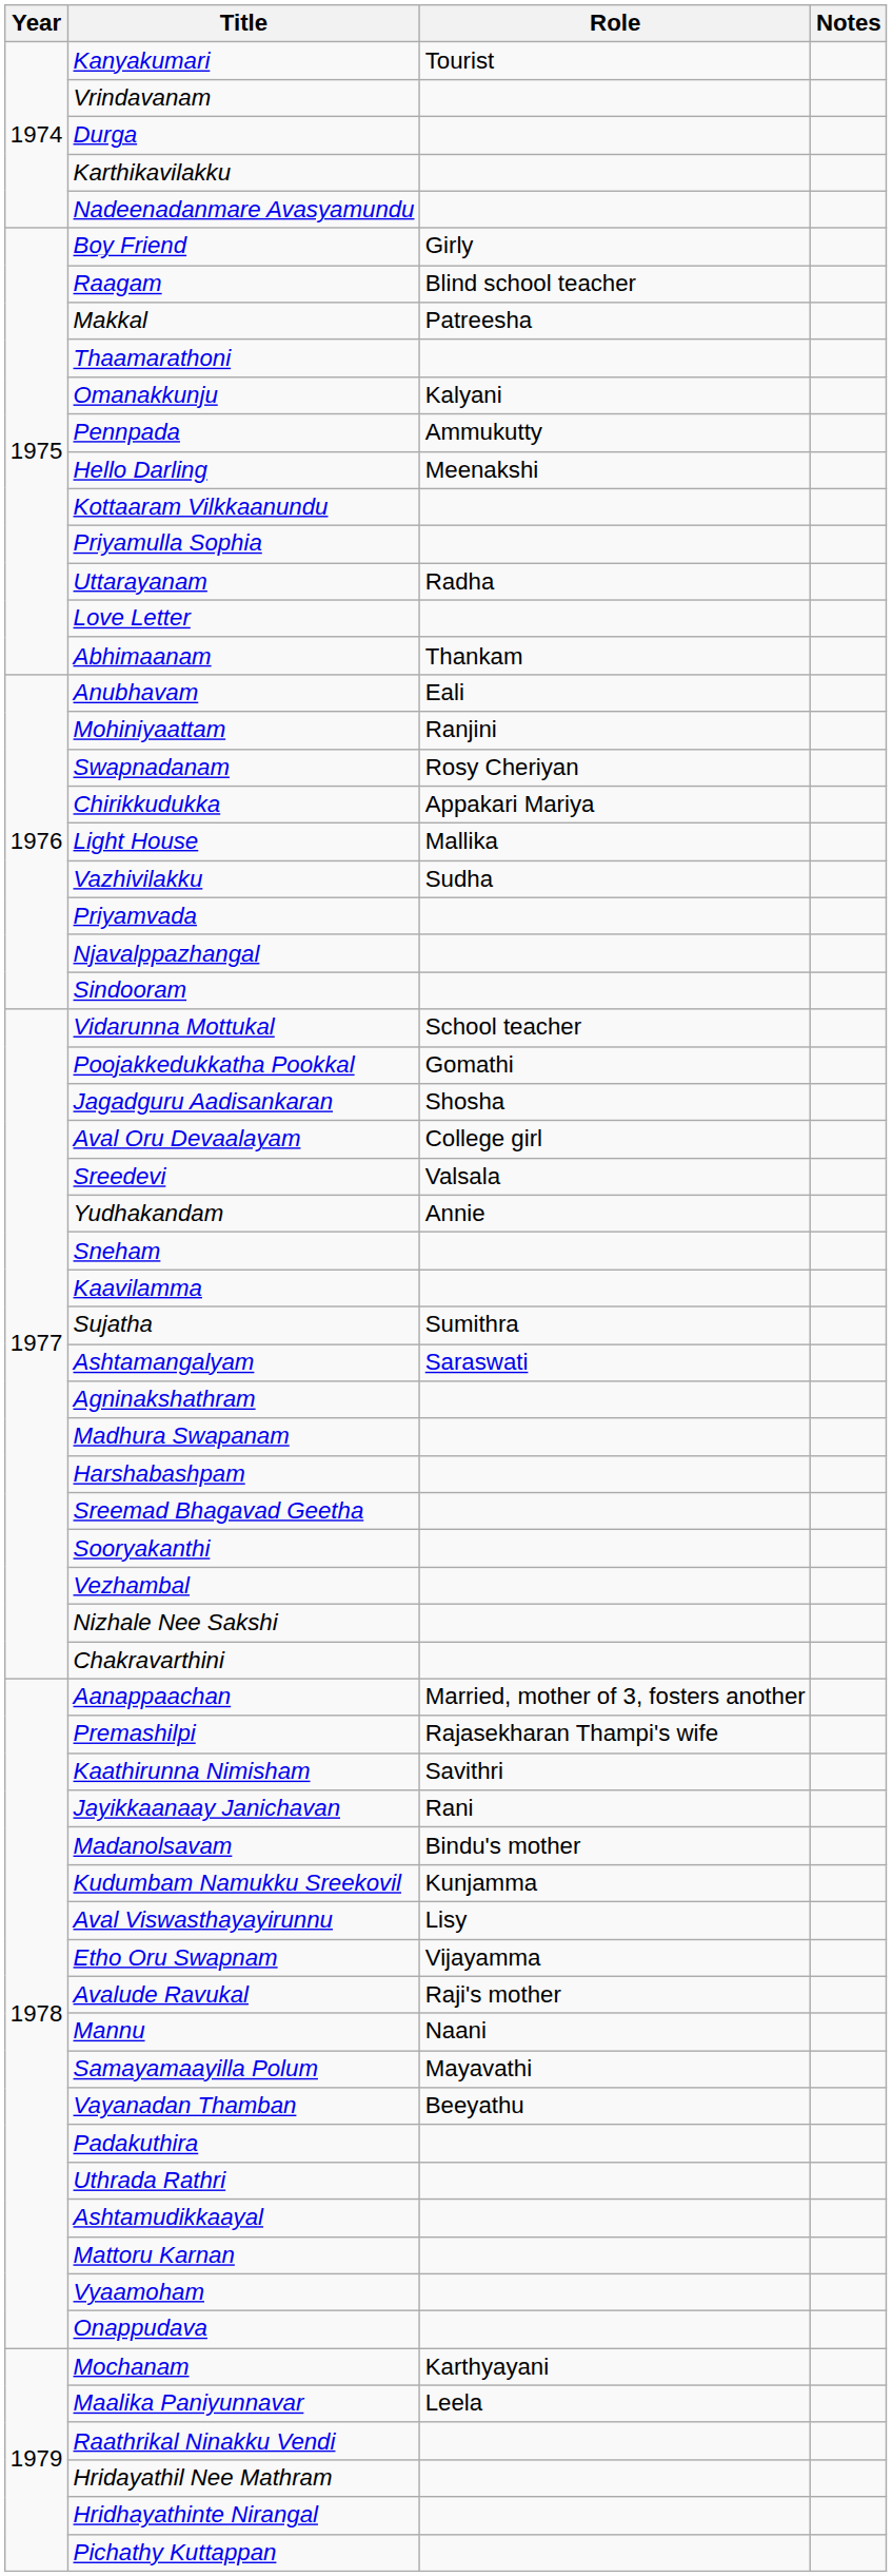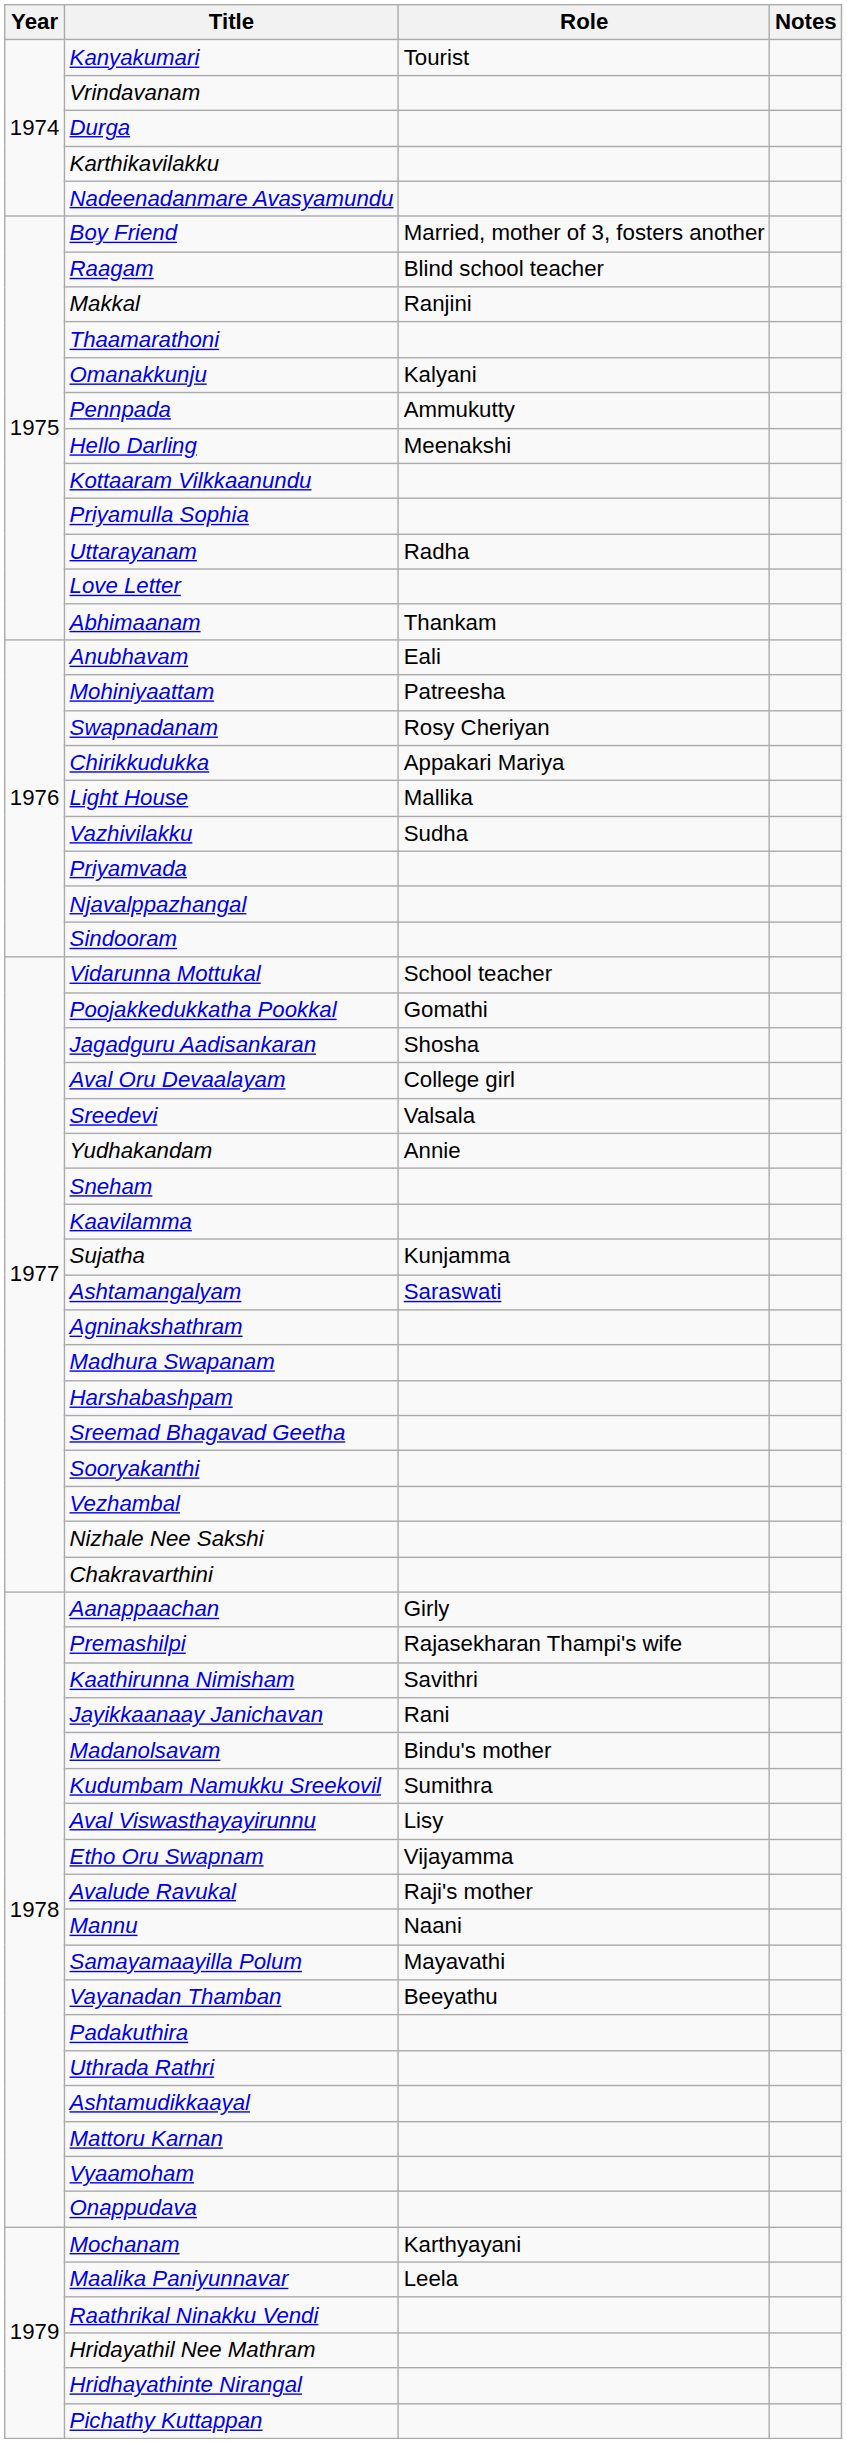Boy Friend | Role: Girly -> Married, mother of 3, fosters another
Makkal | Role: Patreesha -> Ranjini
Mohiniyaattam | Role: Ranjini -> Patreesha
Sujatha | Role: Sumithra -> Kunjamma
Aanappaachan | Role: Married, mother of 3, fosters another -> Girly
Kudumbam Namukku Sreekovil | Role: Kunjamma -> Sumithra
